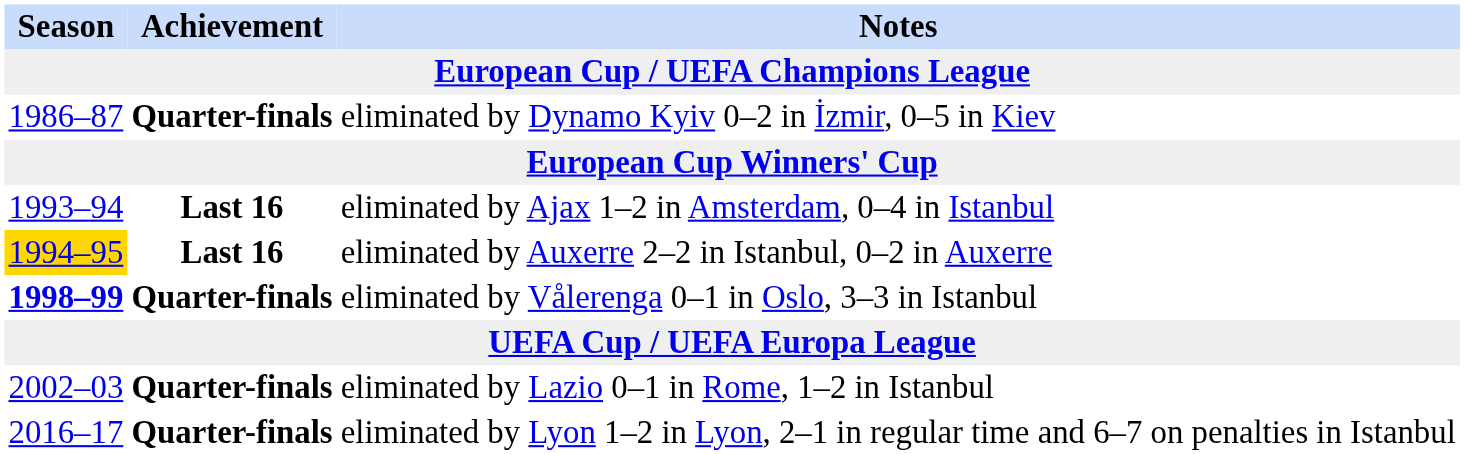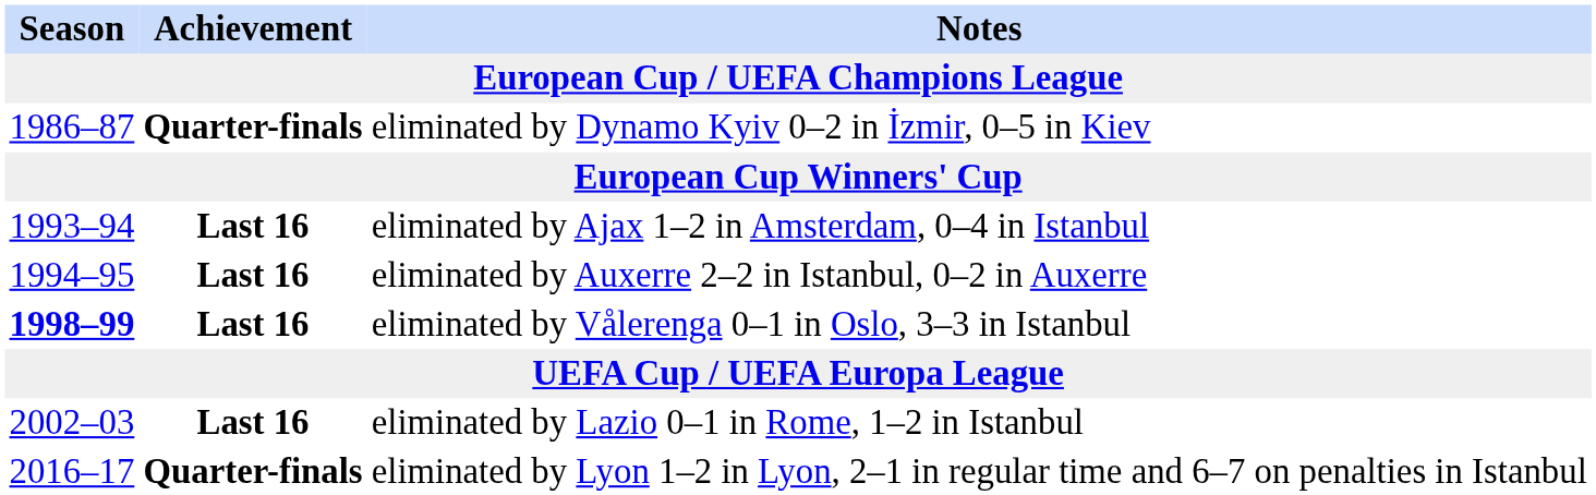eliminated by Auxerre 2–2 in Istanbul, 0–2 in Auxerre | Season: gold background -> no background
eliminated by Vålerenga 0–1 in Oslo, 3–3 in Istanbul | Achievement: Quarter-finals -> Last 16
eliminated by Lazio 0–1 in Rome, 1–2 in Istanbul | Achievement: Quarter-finals -> Last 16
